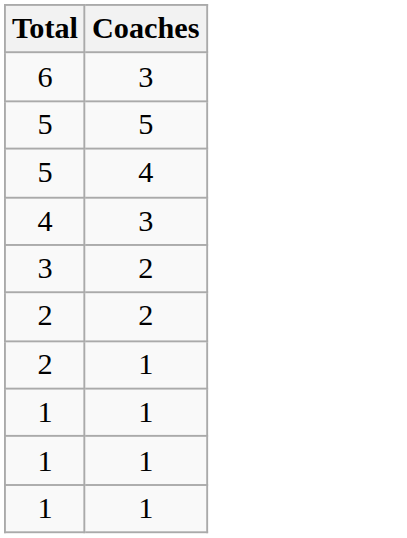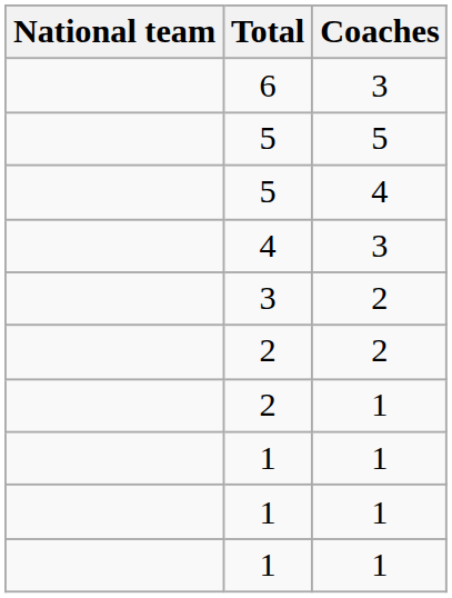+ column: National team
